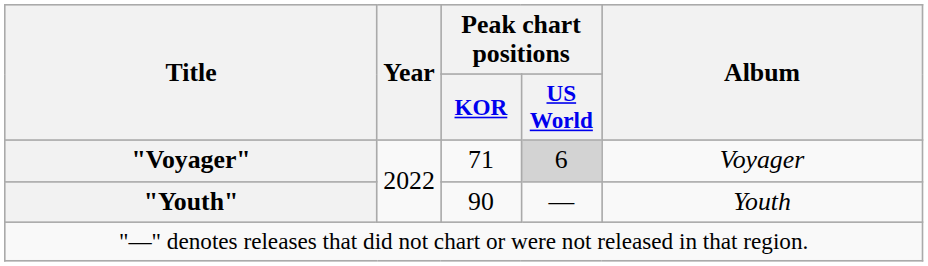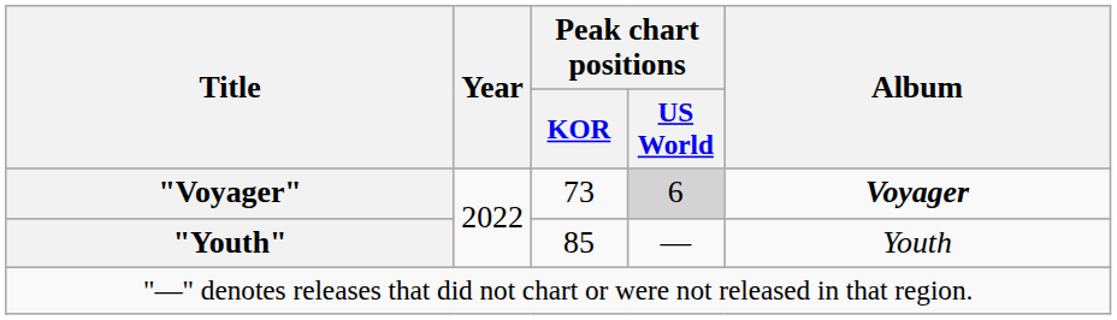"Voyager" | Peak chart positions / KOR: 71 -> 73
"Voyager" | Album: normal -> bold
"Youth" | Peak chart positions / KOR: 90 -> 85
